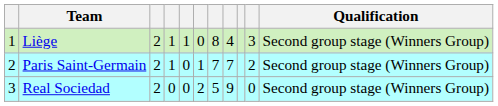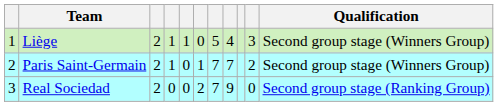Liège | column 7: 8 -> 5
Real Sociedad | column 7: 5 -> 7
Real Sociedad | Qualification: Second group stage (Winners Group) -> Second group stage (Ranking Group)
